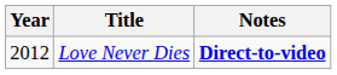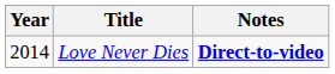Love Never Dies | Year: 2012 -> 2014
